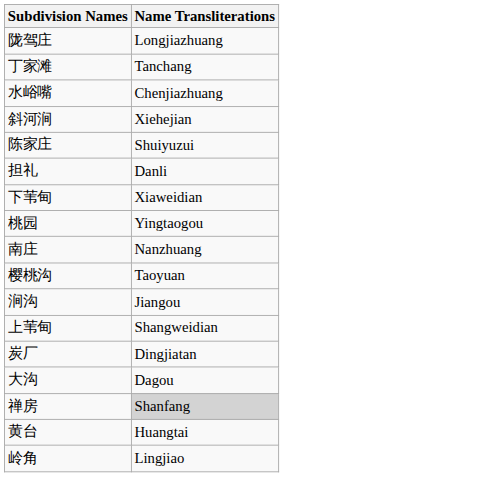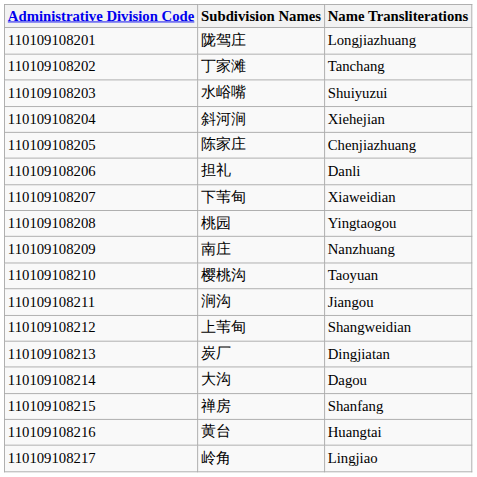+ column: Administrative Division Code | 110109108201 | 110109108202 | 110109108203 | 110109108204 | 110109108205 | 110109108206 | 110109108207 | 110109108208 | 110109108209 | 110109108210 | 110109108211 | 110109108212 | 110109108213 | 110109108214 | 110109108215 | 110109108216 | 110109108217
水峪嘴 | Name Transliterations: Chenjiazhuang -> Shuiyuzui
陈家庄 | Name Transliterations: Shuiyuzui -> Chenjiazhuang
禅房 | Name Transliterations: lightgrey background -> no background
